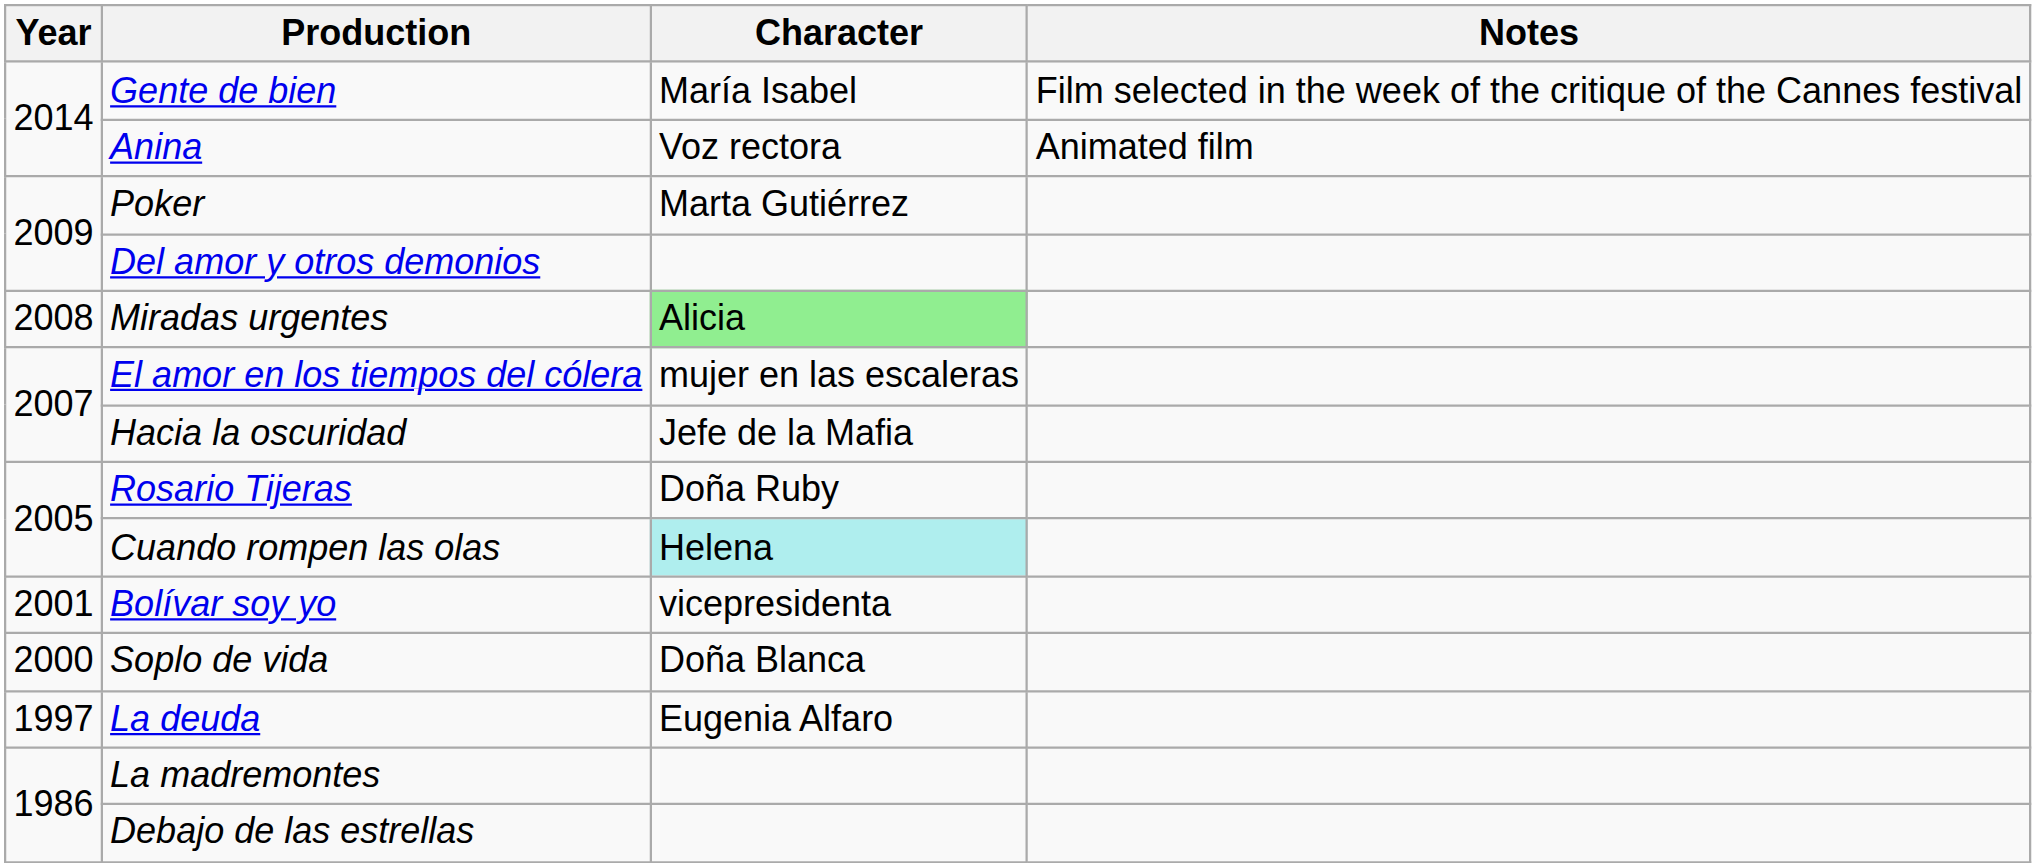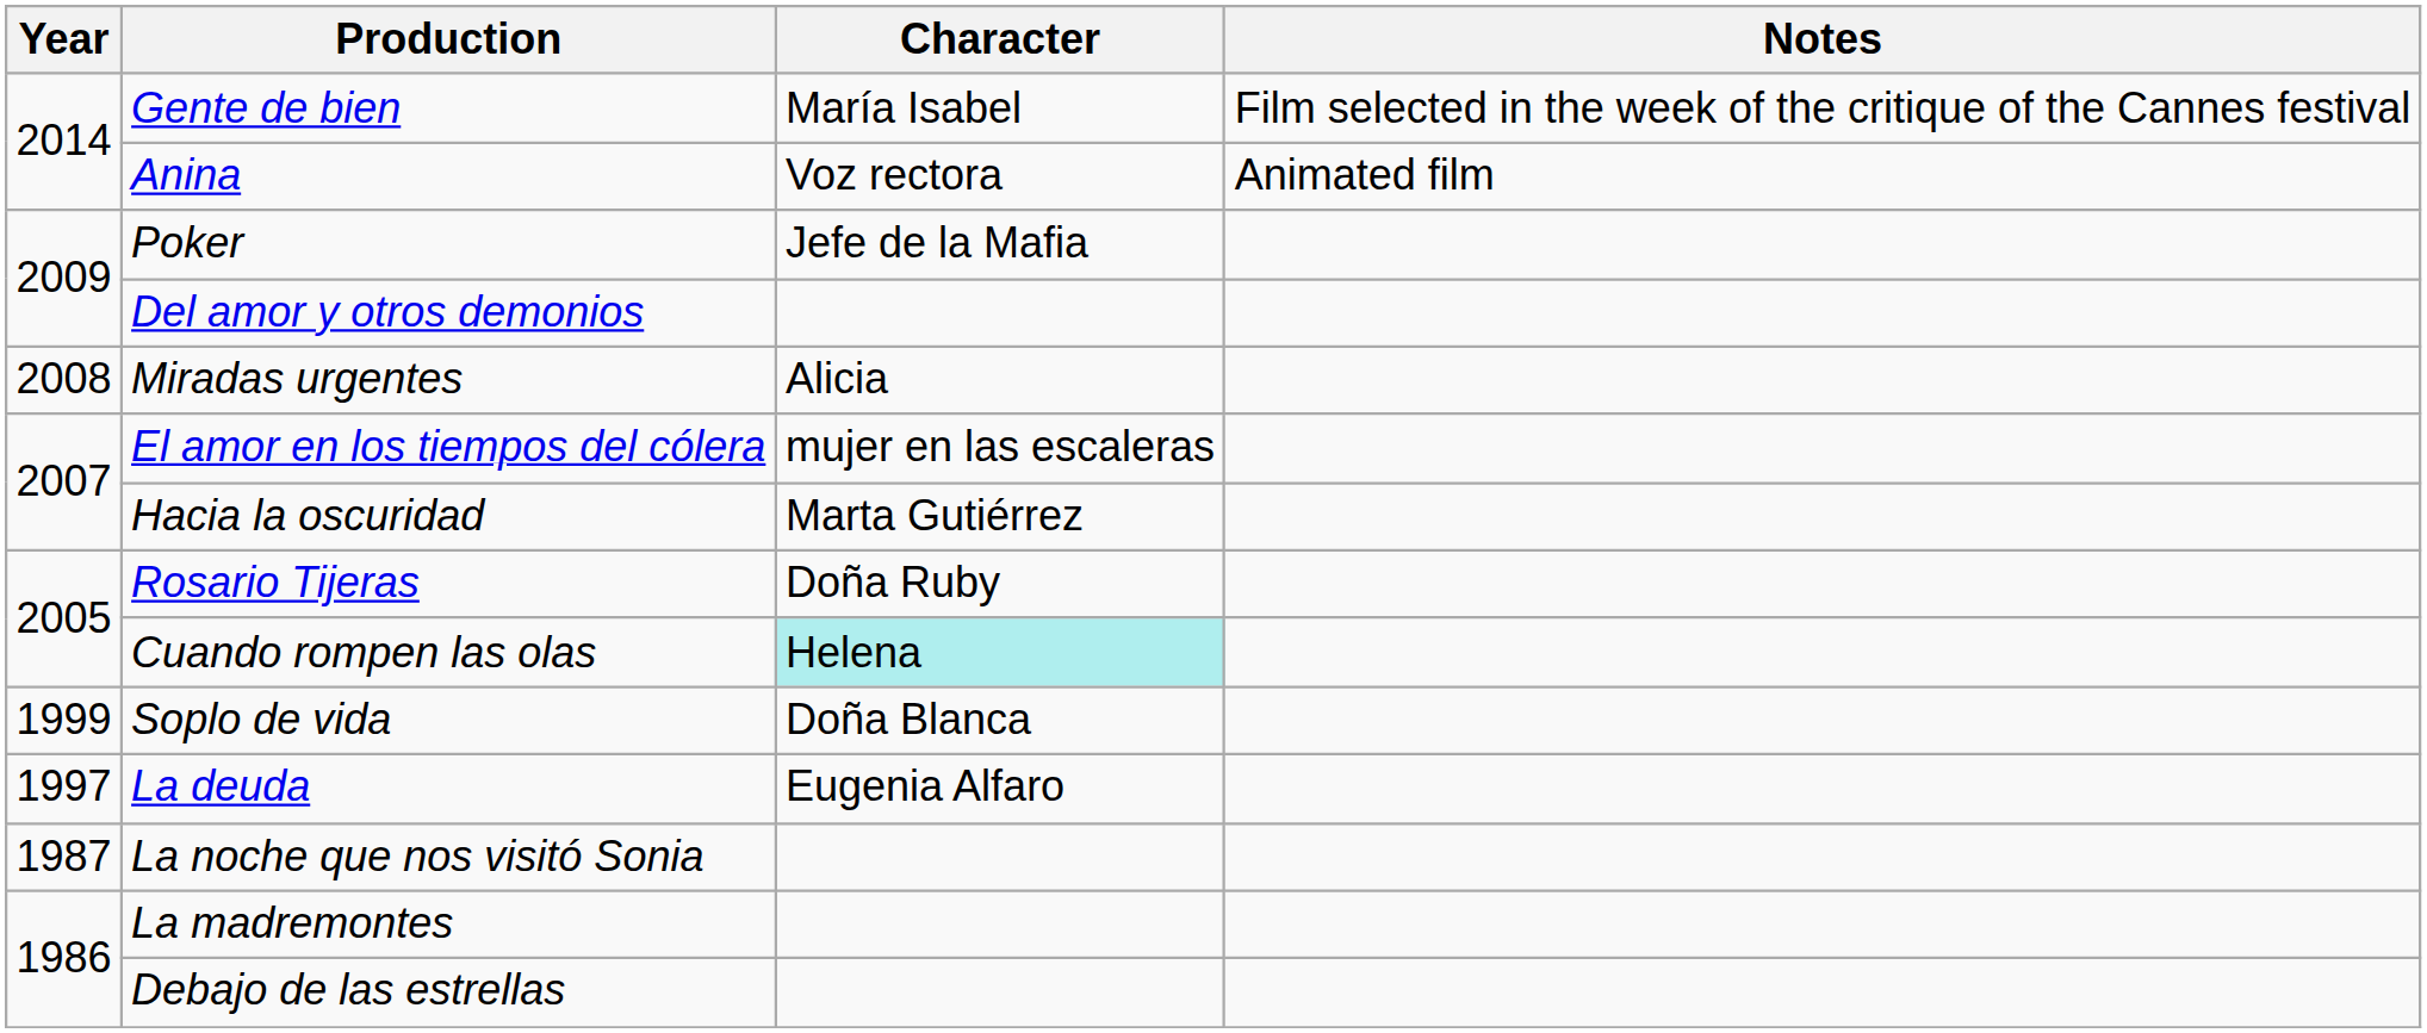Poker | Character: Marta Gutiérrez -> Jefe de la Mafia
Miradas urgentes | Character: lightgreen background -> no background
Hacia la oscuridad | Character: Jefe de la Mafia -> Marta Gutiérrez
- row: 2001 | Bolívar soy yo | vicepresidenta
Soplo de vida | Year: 2000 -> 1999
+ row: 1987 | La noche que nos visitó Sonia
